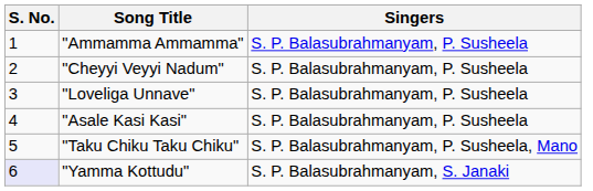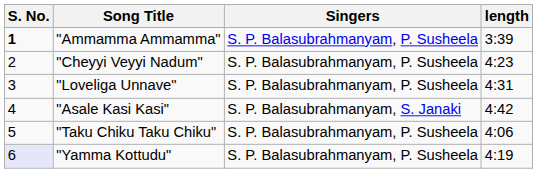+ column: length | 3:39 | 4:23 | 4:31 | 4:42 | 4:06 | 4:19
"Ammamma Ammamma" | S. No.: normal -> bold
"Asale Kasi Kasi" | Singers: S. P. Balasubrahmanyam, P. Susheela -> S. P. Balasubrahmanyam, S. Janaki
"Taku Chiku Taku Chiku" | Singers: S. P. Balasubrahmanyam, P. Susheela, Mano -> S. P. Balasubrahmanyam, P. Susheela
"Yamma Kottudu" | Singers: S. P. Balasubrahmanyam, S. Janaki -> S. P. Balasubrahmanyam, P. Susheela
